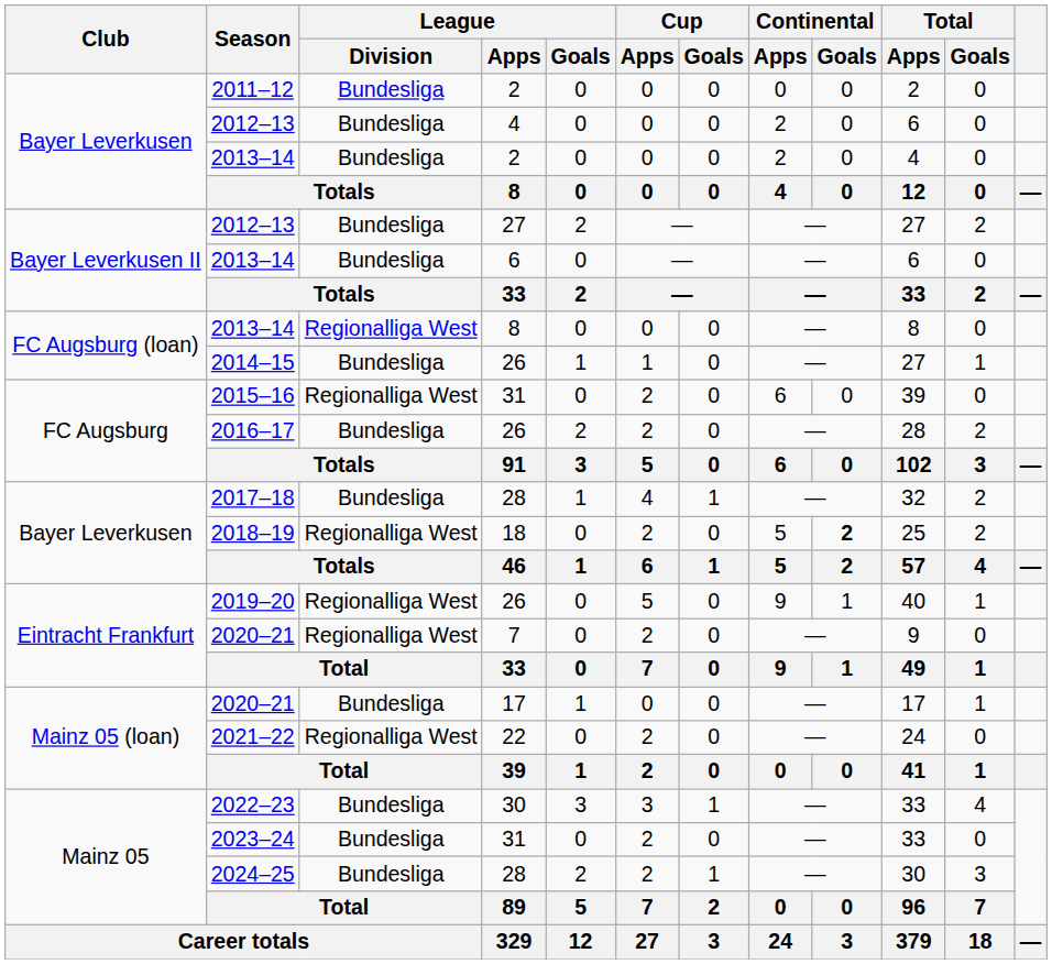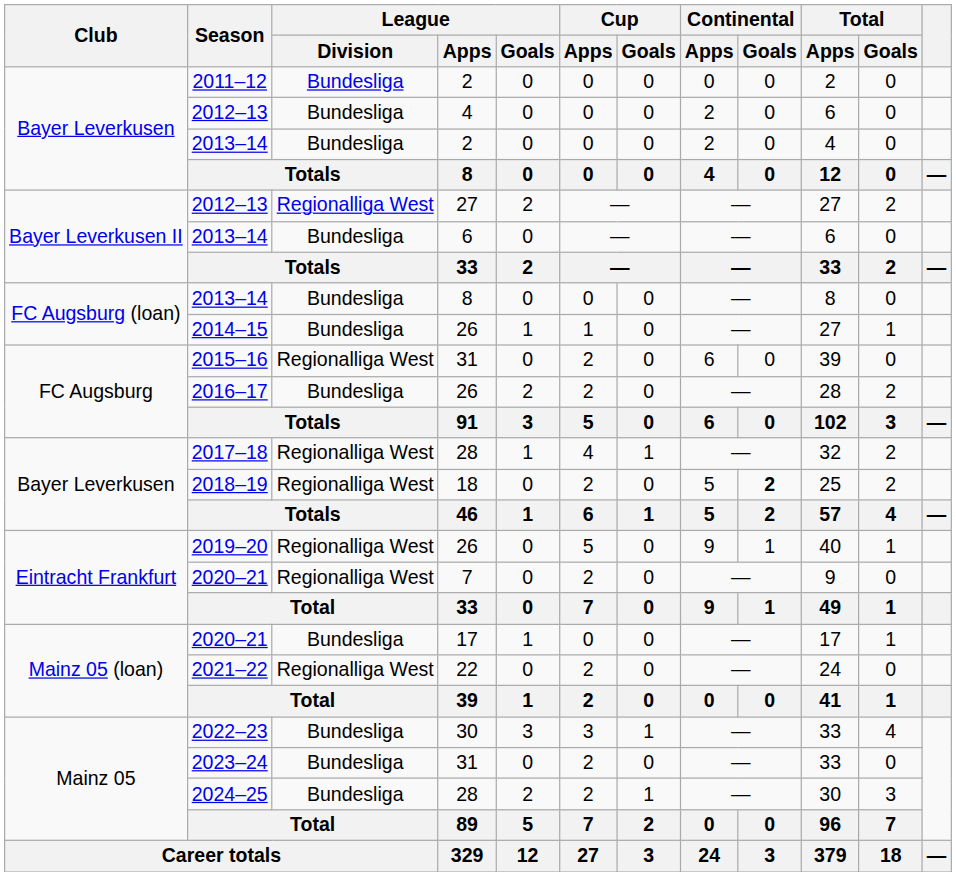2012–13 / 27 | League / Division: Bundesliga -> Regionalliga West
2013–14 / 8 | League / Division: Regionalliga West -> Bundesliga
2017–18 | League / Division: Bundesliga -> Regionalliga West
